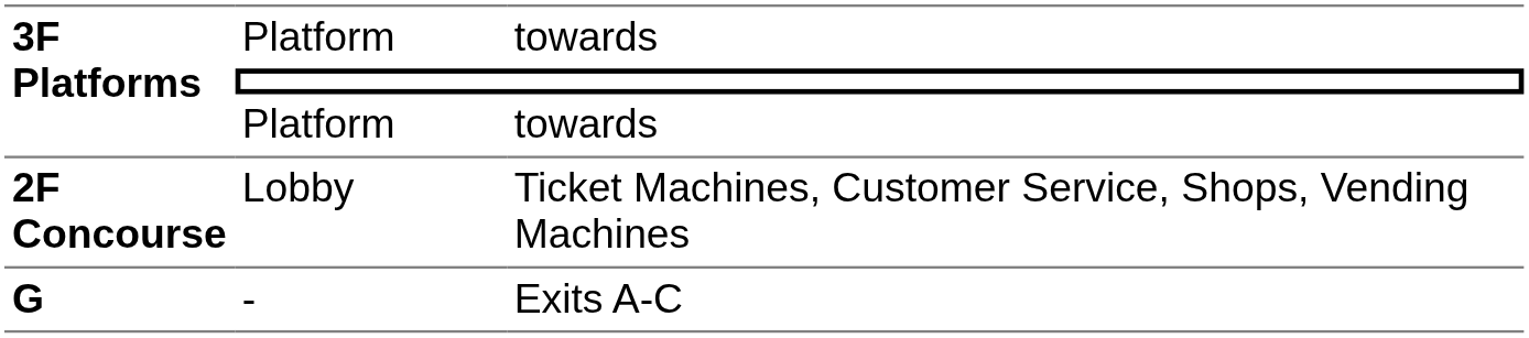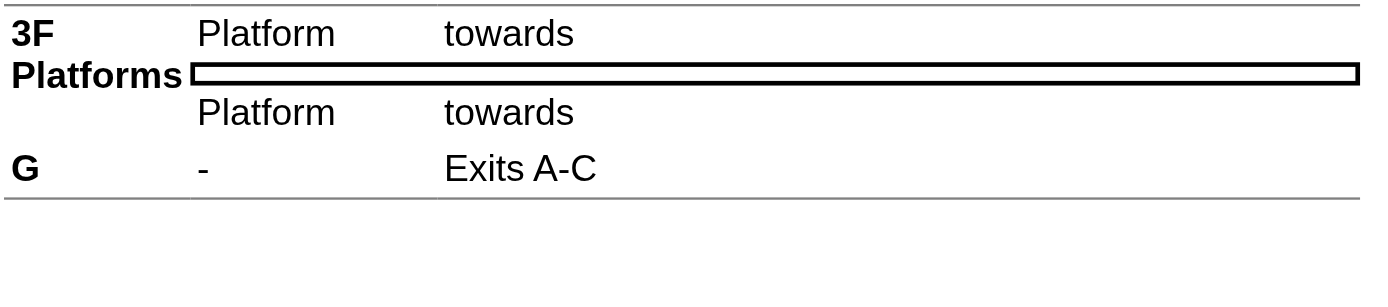- row: 2F Concourse | Lobby | Ticket Machines, Customer Service, Shops, Vending Machines
